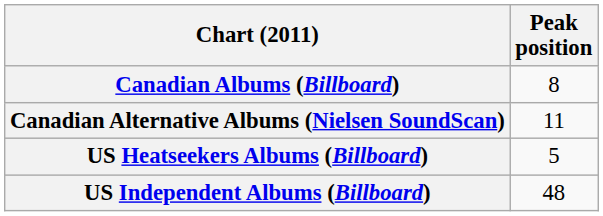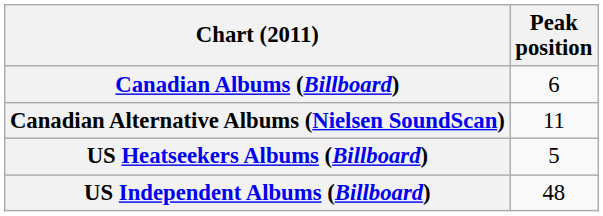Canadian Albums (Billboard) | Peak position: 8 -> 6
